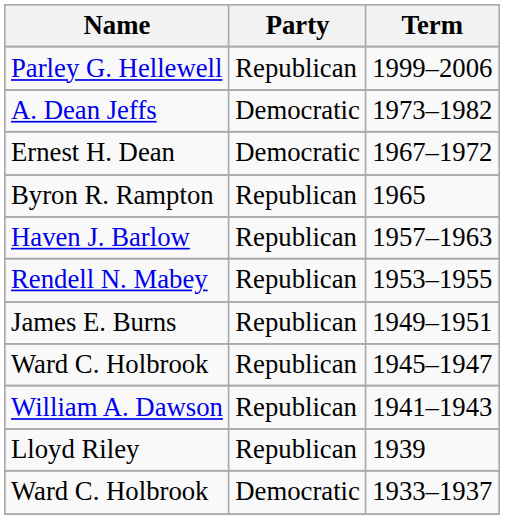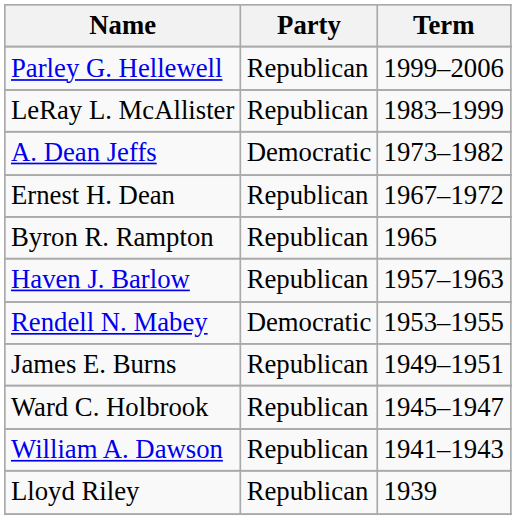+ row: LeRay L. McAllister | Republican | 1983–1999
Ernest H. Dean | Party: Democratic -> Republican
Rendell N. Mabey | Party: Republican -> Democratic
- row: Ward C. Holbrook | Democratic | 1933–1937
